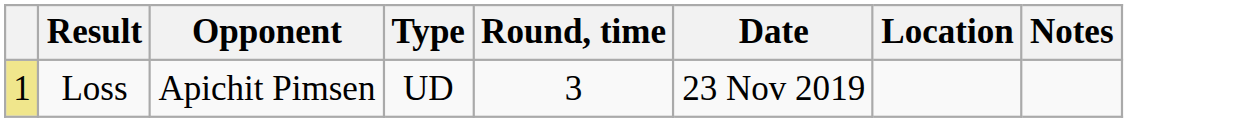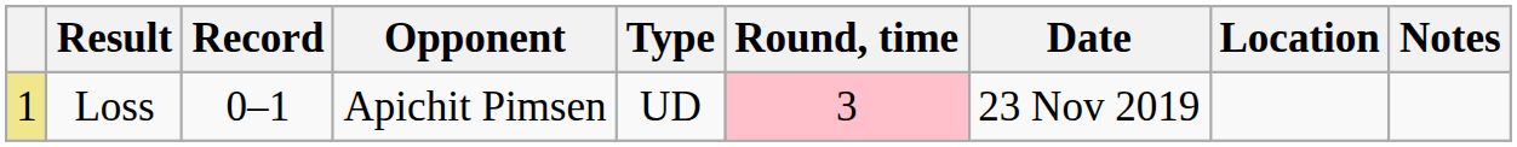+ column: Record | 0–1
Loss | Round, time: no background -> pink background
